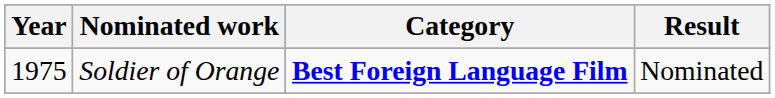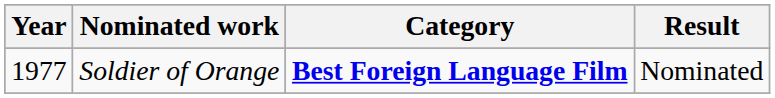Soldier of Orange | Year: 1975 -> 1977
